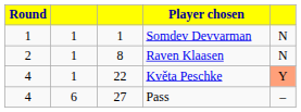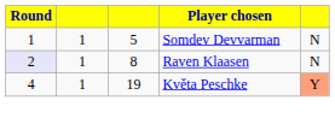Somdev Devvarman | column 3: 1 -> 5
Raven Klaasen | Round: no background -> lavender background
Květa Peschke | column 3: 22 -> 19
- row: 4 | 6 | 27 | Pass | –
